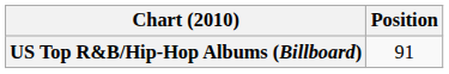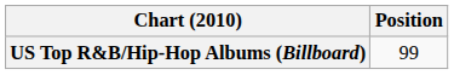US Top R&B/Hip-Hop Albums (Billboard) | Position: 91 -> 99
